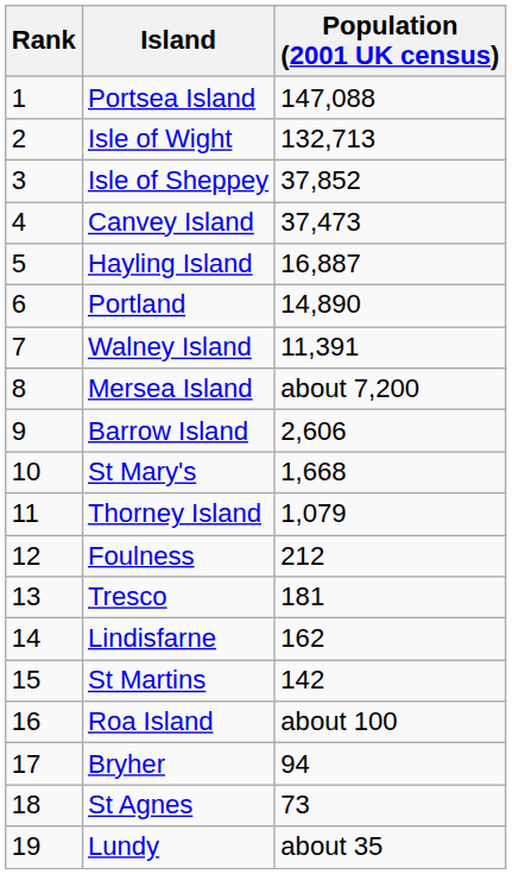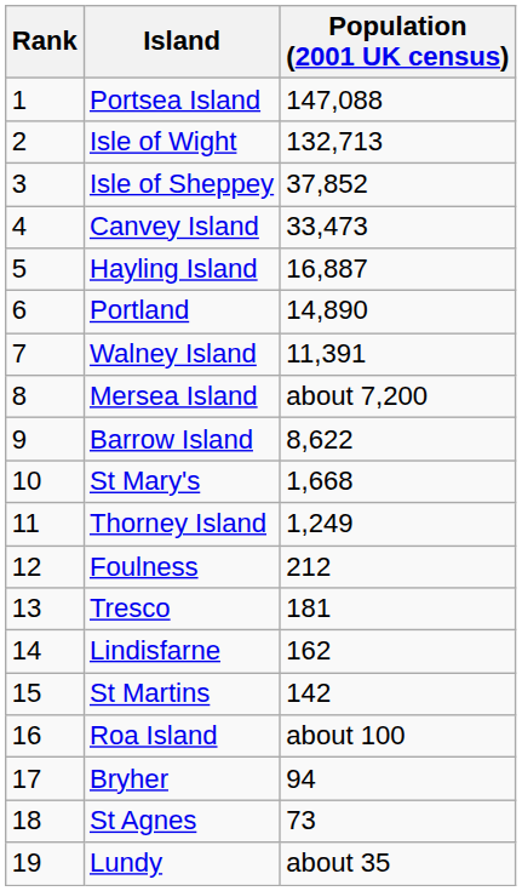Canvey Island | Population (2001 UK census): 37,473 -> 33,473
Barrow Island | Population (2001 UK census): 2,606 -> 8,622
Thorney Island | Population (2001 UK census): 1,079 -> 1,249
